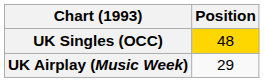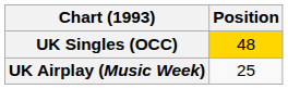UK Airplay (Music Week) | Position: 29 -> 25
